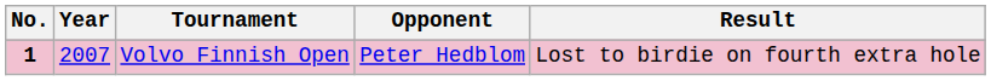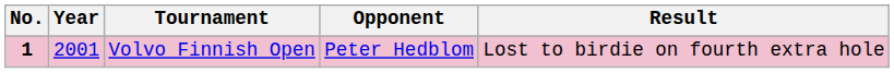Volvo Finnish Open | Year: 2007 -> 2001
